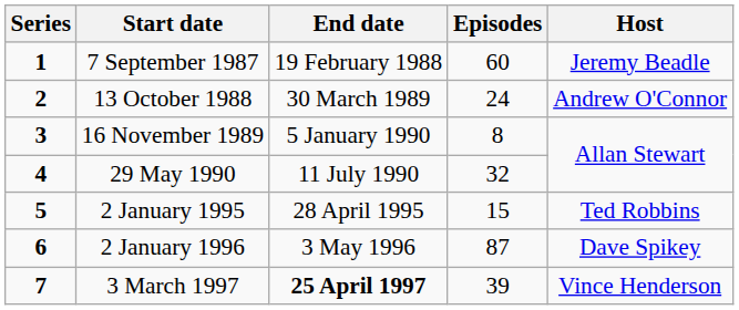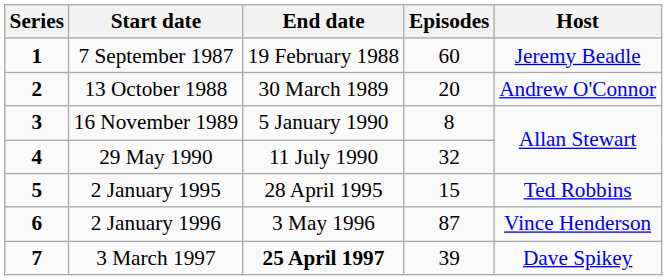13 October 1988 | Episodes: 24 -> 20
2 January 1996 | Host: Dave Spikey -> Vince Henderson
3 March 1997 | Host: Vince Henderson -> Dave Spikey
